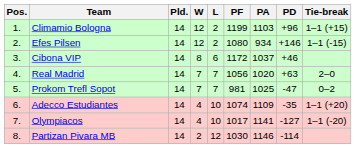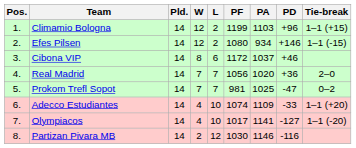Real Madrid | PD: +63 -> +36
Adecco Estudiantes | PD: -35 -> -33
Partizan Pivara MB | PD: -114 -> -116
